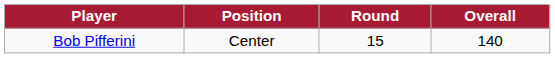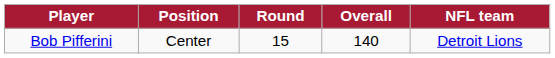+ column: NFL team | Detroit Lions
